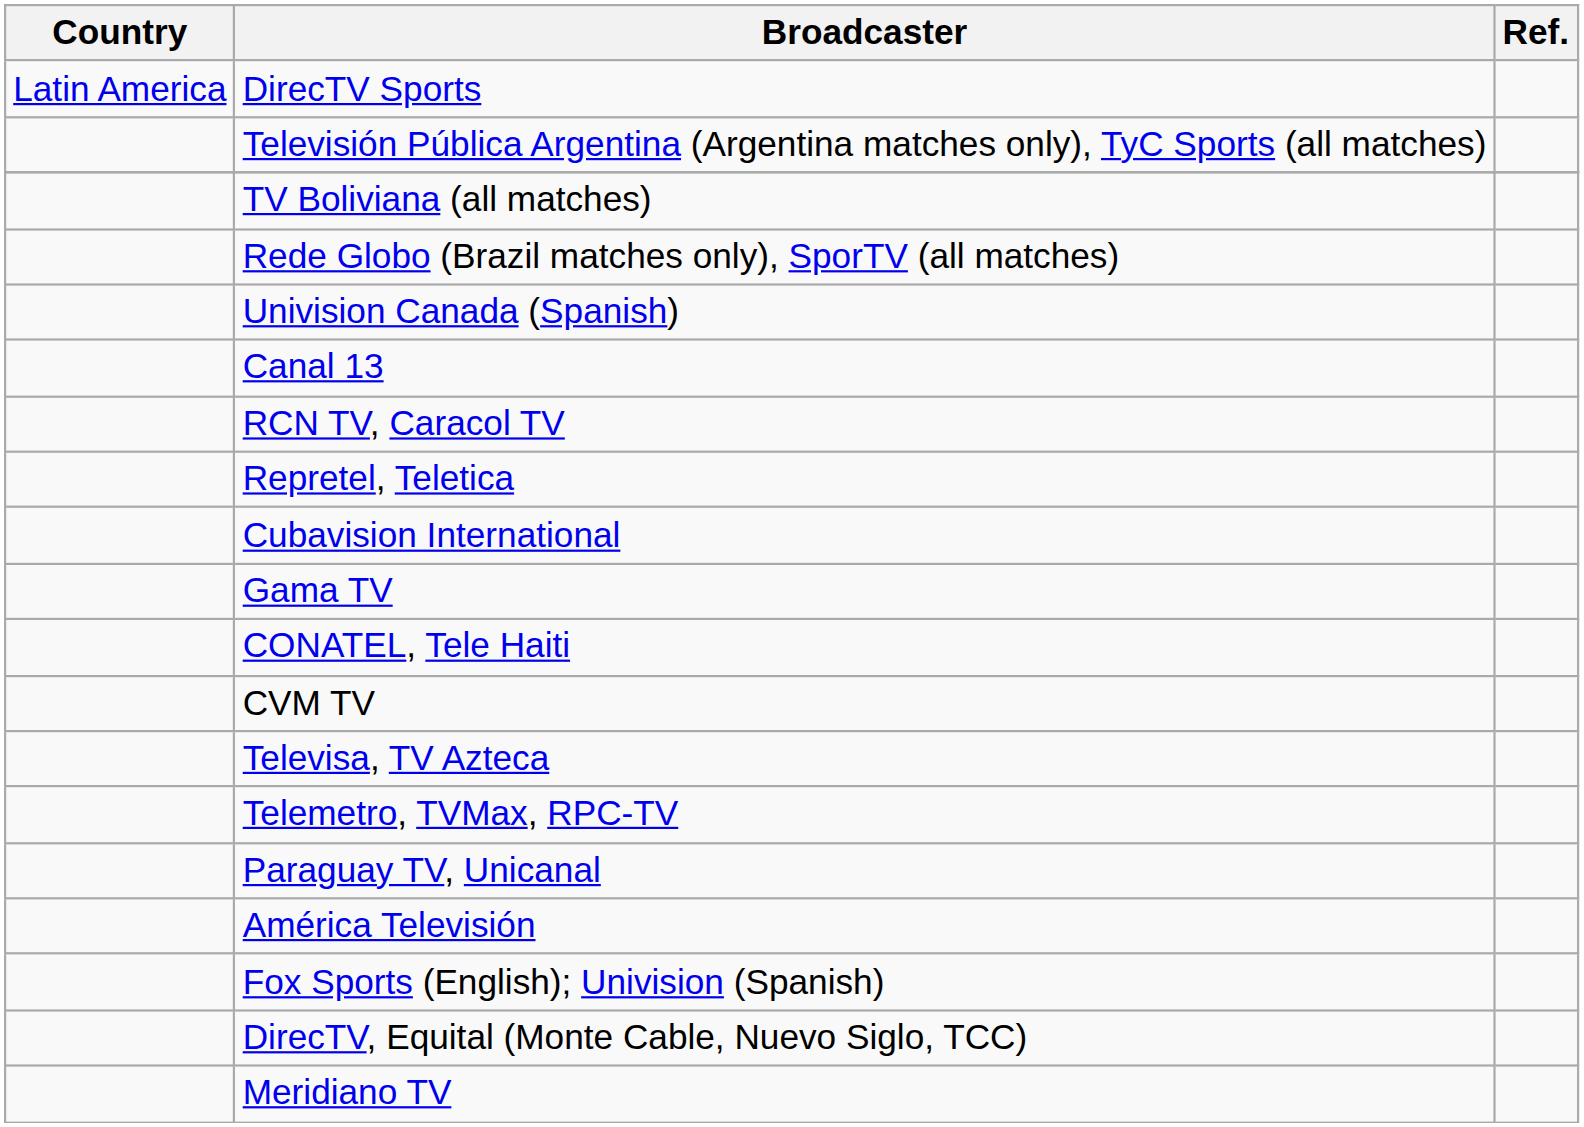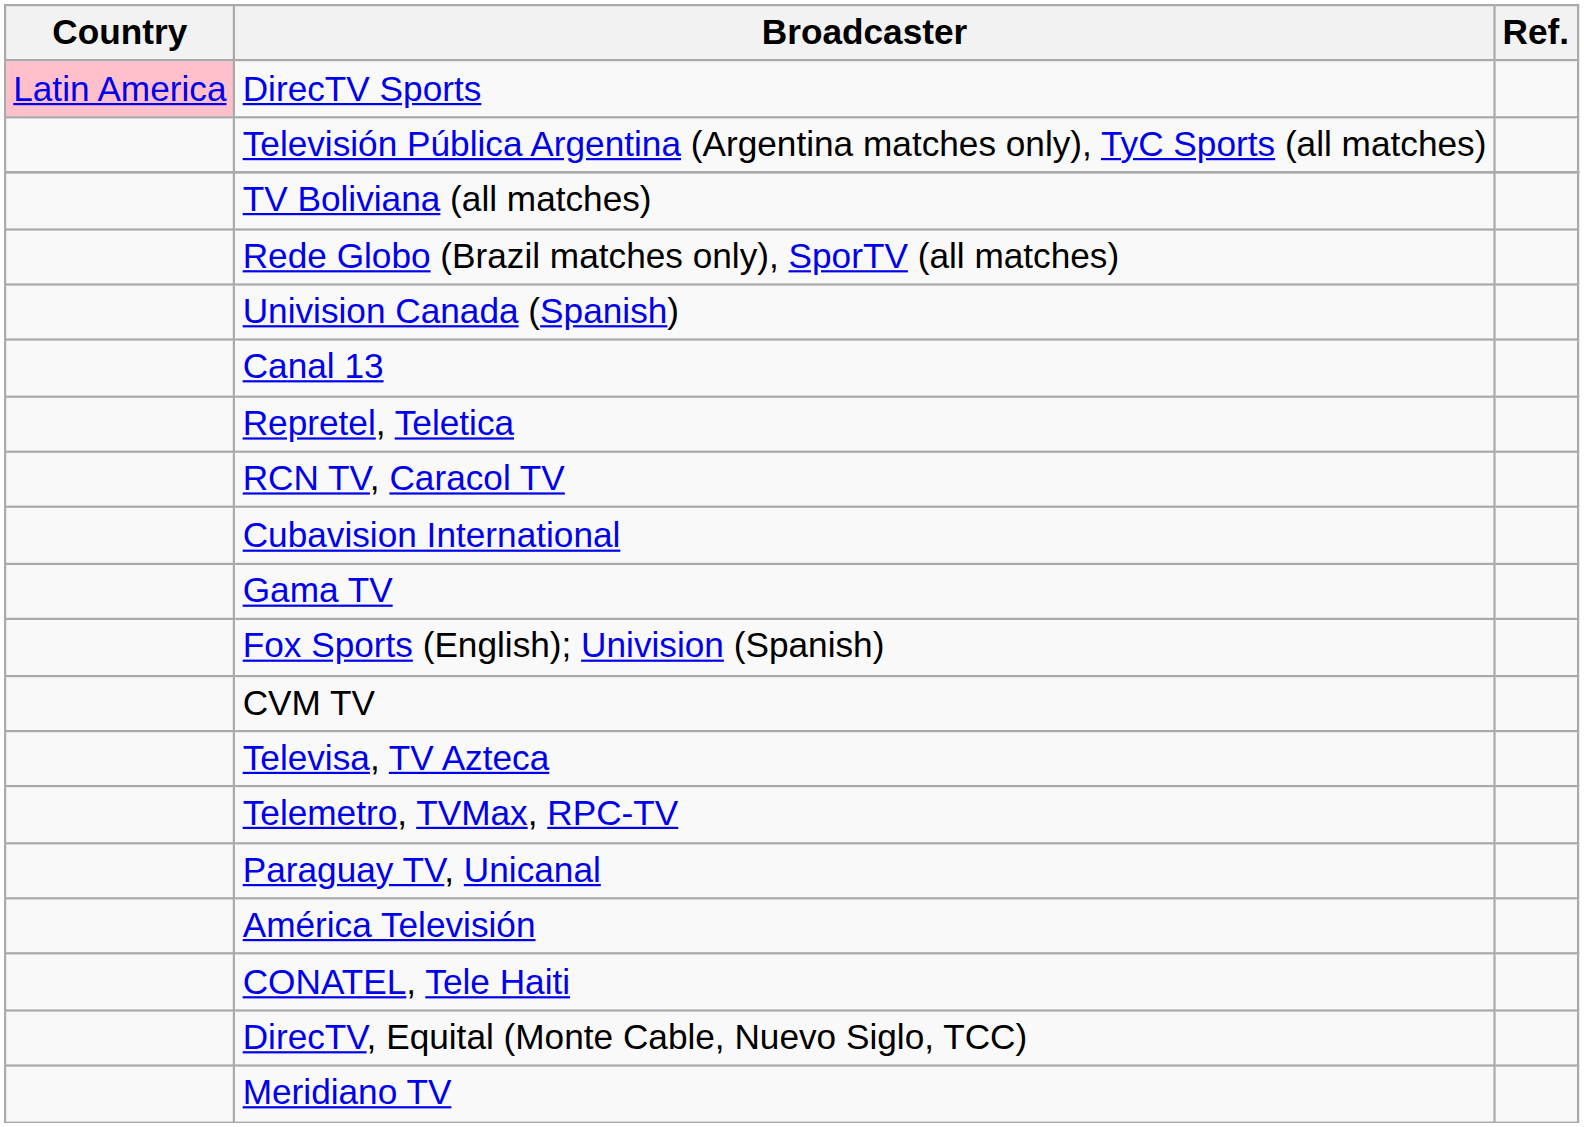DirecTV Sports | Country: no background -> pink background
rows swapped: RCN TV, Caracol TV <-> Repretel, Teletica
rows swapped: CONATEL, Tele Haiti <-> Fox Sports (English); Univision (Spanish)
